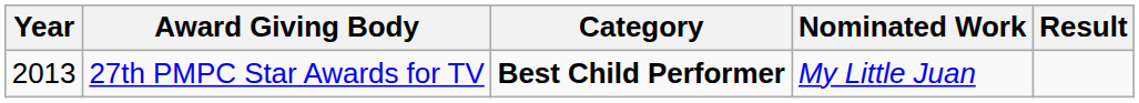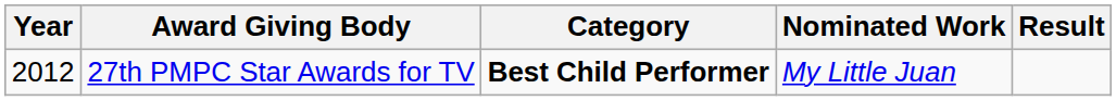27th PMPC Star Awards for TV | Year: 2013 -> 2012
